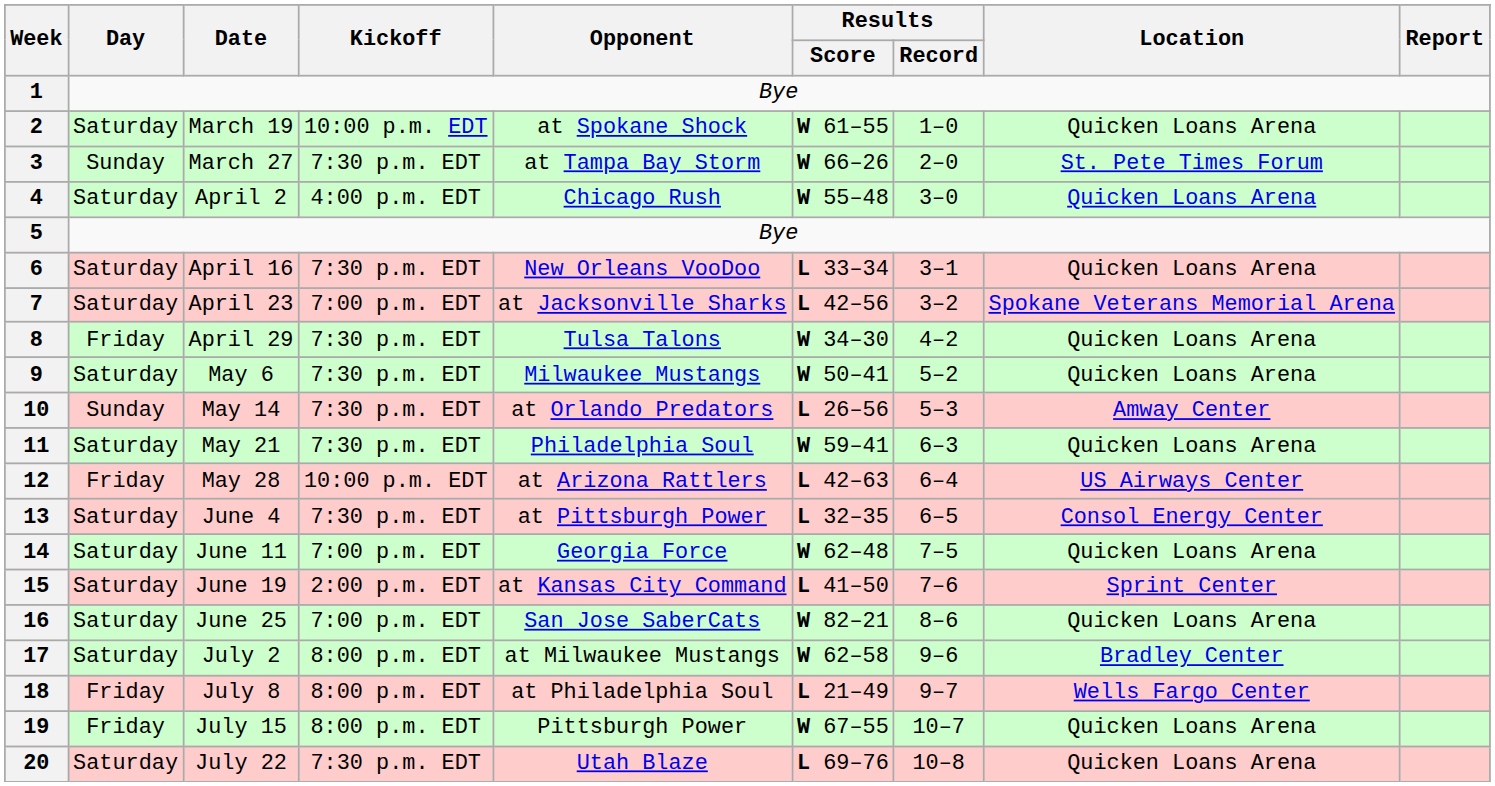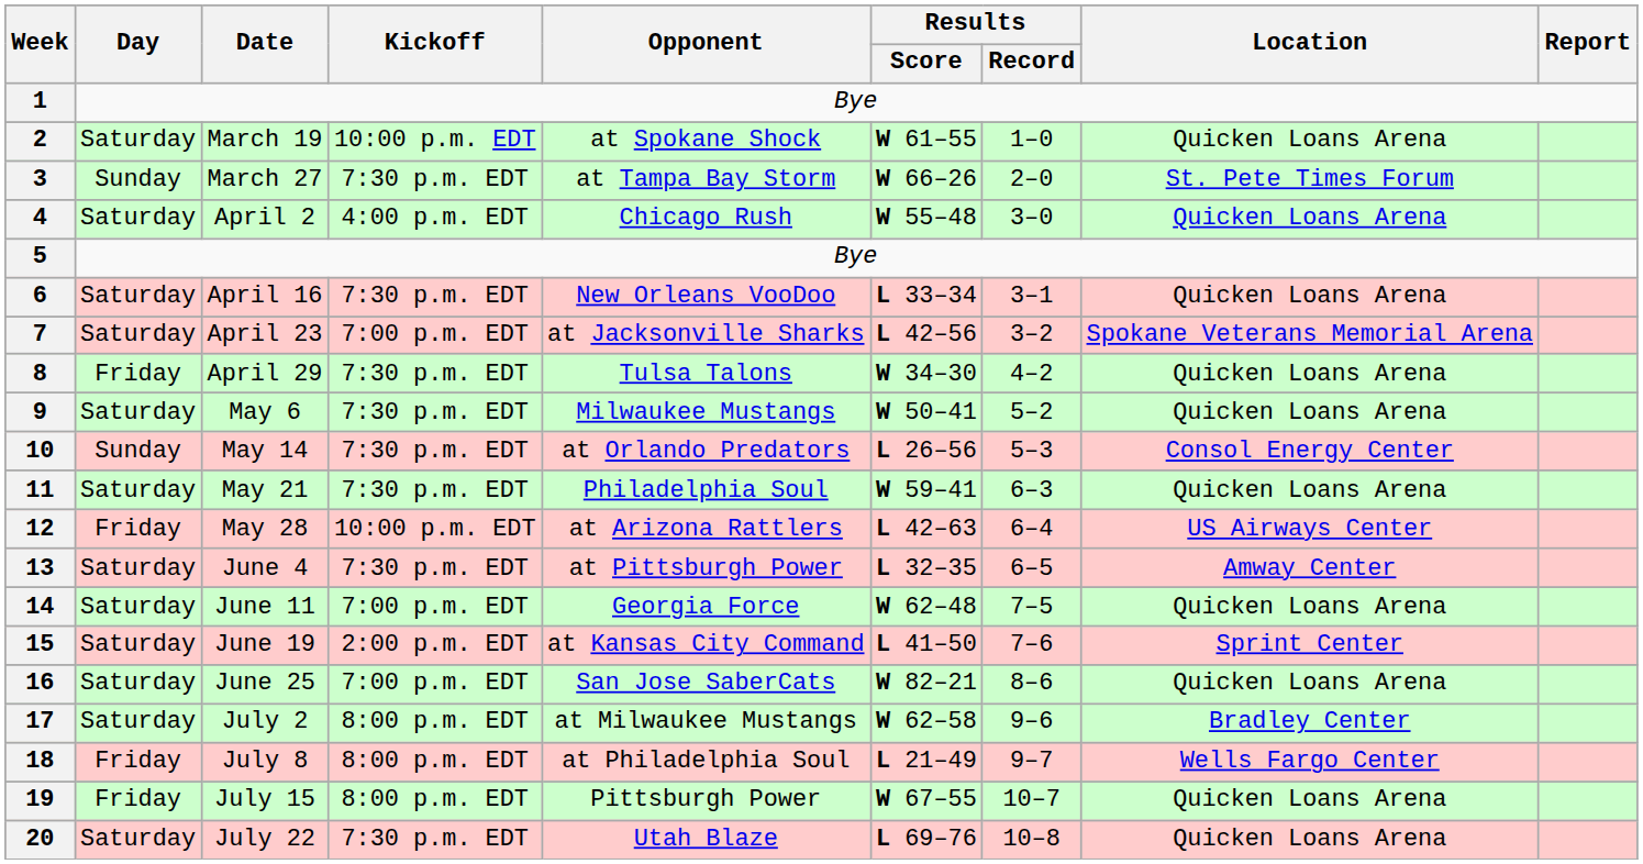10 | Location: Amway Center -> Consol Energy Center
13 | Location: Consol Energy Center -> Amway Center
